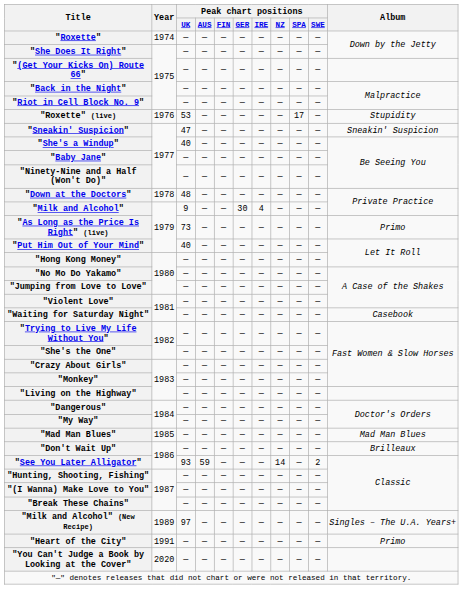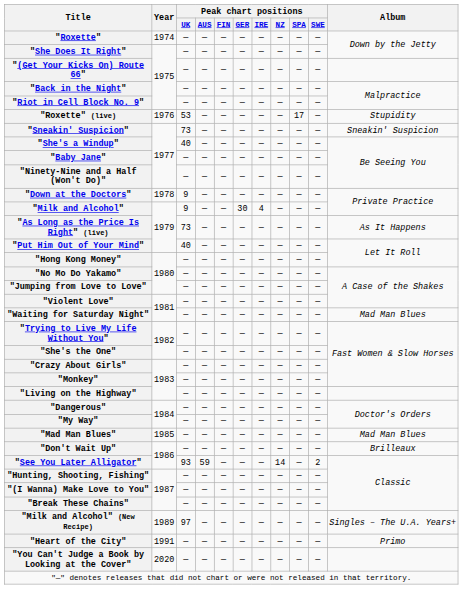"Sneakin' Suspicion" | Peak chart positions / UK: 47 -> 73
"Down at the Doctors" | Peak chart positions / UK: 48 -> 9
"As Long as the Price Is Right" (live) | Album: Primo -> As It Happens
"Waiting for Saturday Night" | Album: Casebook -> Mad Man Blues
